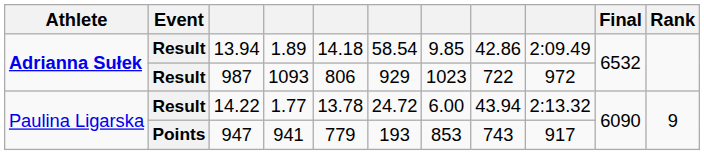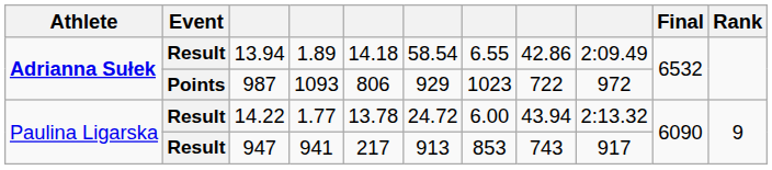13.94 | column 7: 9.85 -> 6.55
987 | Event: Result -> Points
947 | Event: Points -> Result
947 | column 5: 779 -> 217
947 | column 6: 193 -> 913
